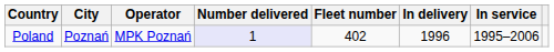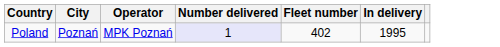- column: In service | 1995–2006
Poland | In delivery: 1996 -> 1995
